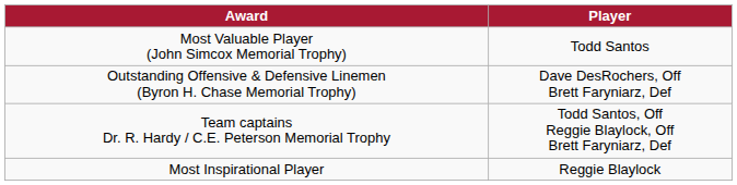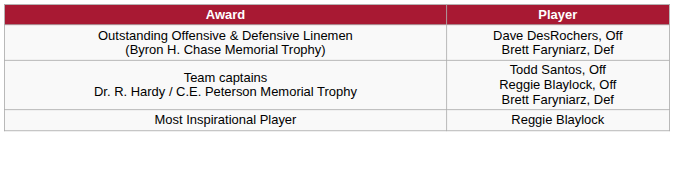- row: Most Valuable Player (John Simcox Memorial Trophy) | Todd Santos
